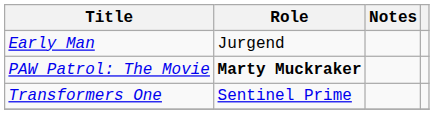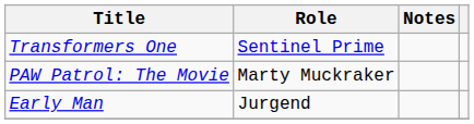rows swapped: Early Man <-> Transformers One
PAW Patrol: The Movie | Role: bold -> normal
